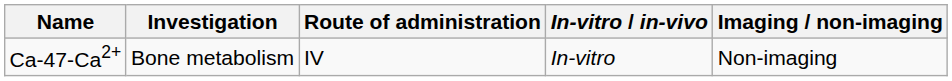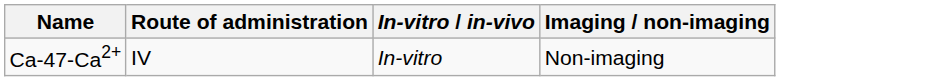- column: Investigation | Bone metabolism
